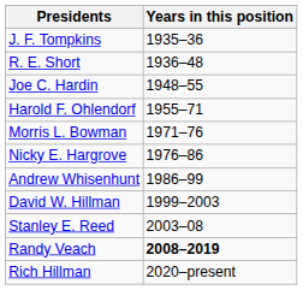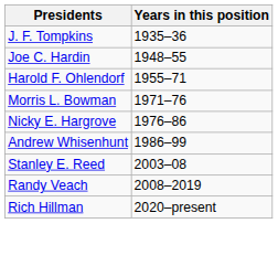- row: R. E. Short | 1936–48
- row: David W. Hillman | 1999–2003
Randy Veach | Years in this position: bold -> normal
